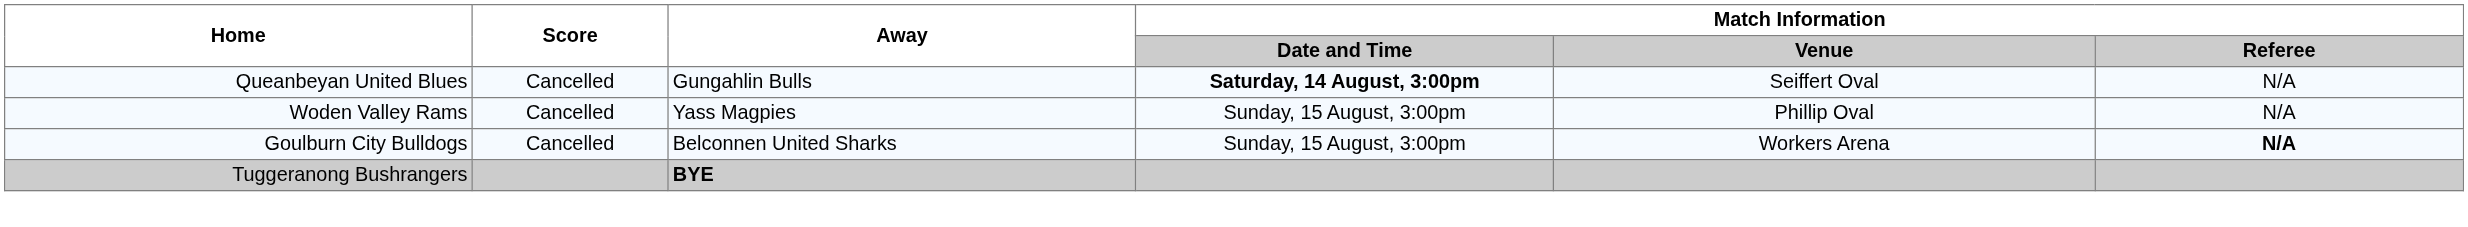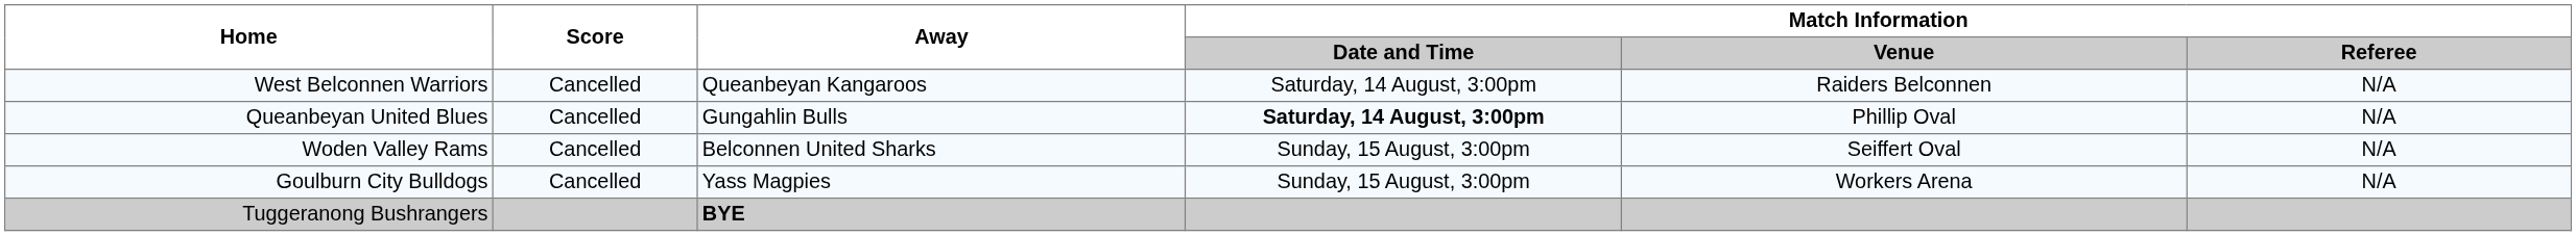+ row: West Belconnen Warriors | Cancelled | Queanbeyan Kangaroos | Saturday, 14 August, 3:00pm | Raiders Belconnen | N/A
Queanbeyan United Blues | Match Information / Venue: Seiffert Oval -> Phillip Oval
Woden Valley Rams | Away: Yass Magpies -> Belconnen United Sharks
Woden Valley Rams | Match Information / Venue: Phillip Oval -> Seiffert Oval
Goulburn City Bulldogs | Away: Belconnen United Sharks -> Yass Magpies
Goulburn City Bulldogs | Match Information / Referee: bold -> normal
